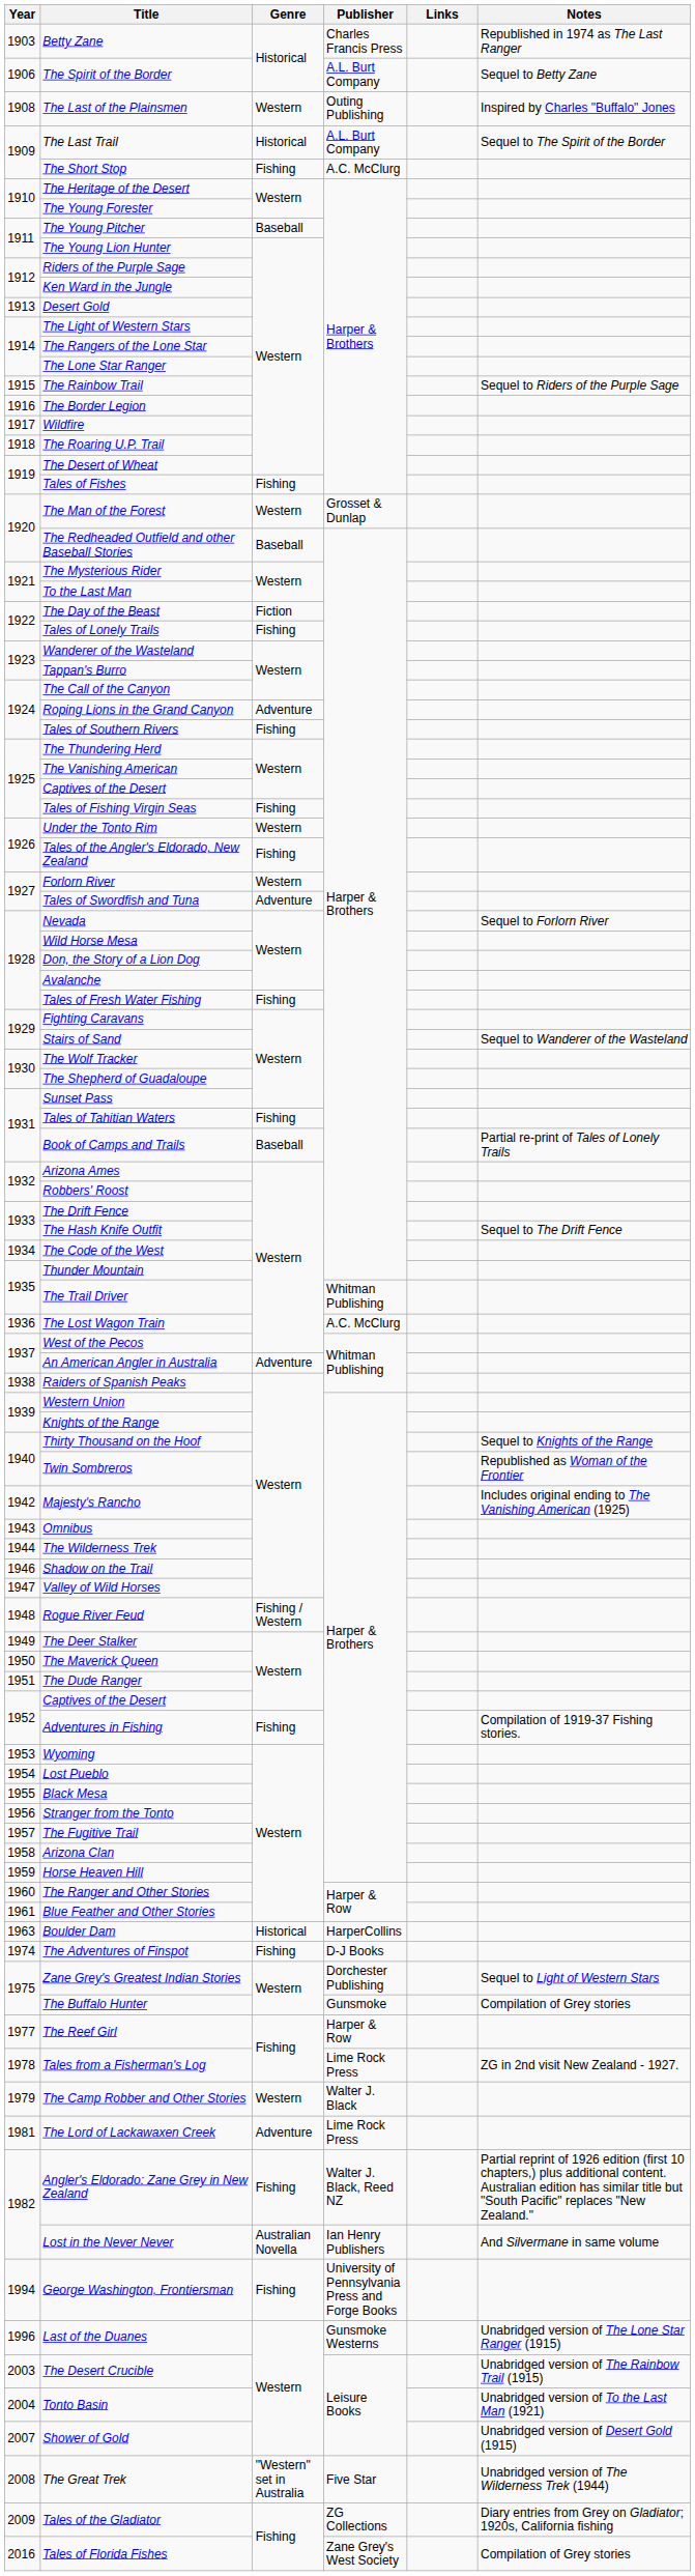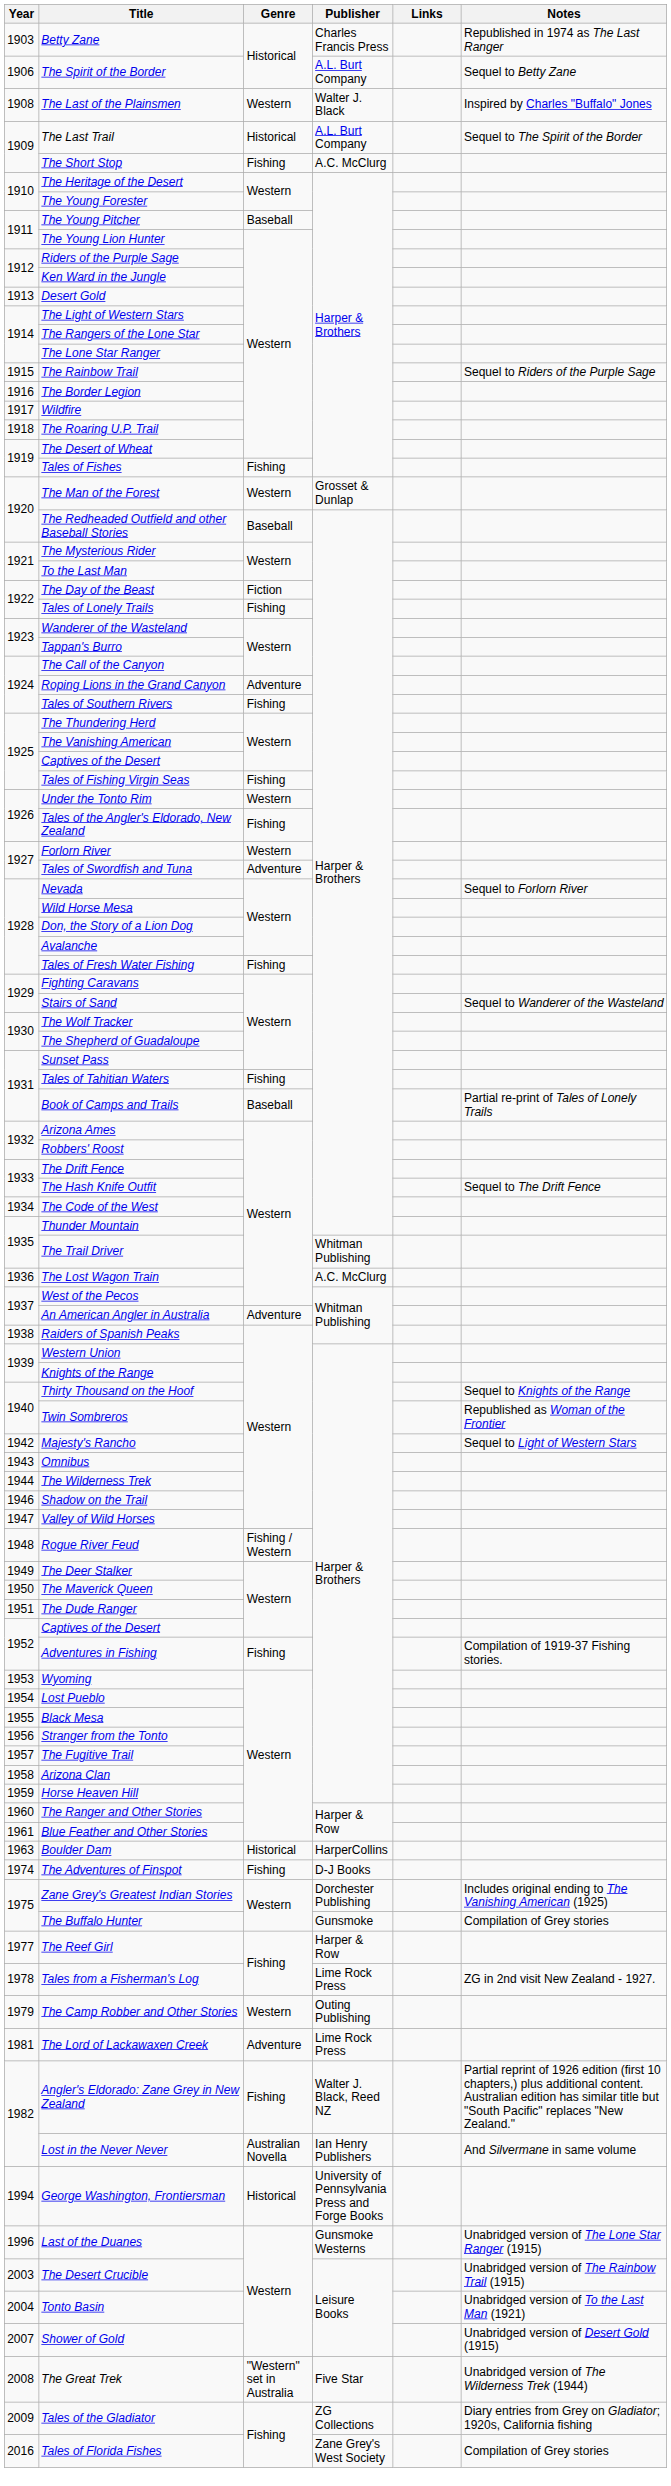The Last of the Plainsmen | Publisher: Outing Publishing -> Walter J. Black
Majesty's Rancho | Notes: Includes original ending to The Vanishing American (1925) -> Sequel to Light of Western Stars
Zane Grey's Greatest Indian Stories | Notes: Sequel to Light of Western Stars -> Includes original ending to The Vanishing American (1925)
The Camp Robber and Other Stories | Publisher: Walter J. Black -> Outing Publishing
George Washington, Frontiersman | Genre: Fishing -> Historical
